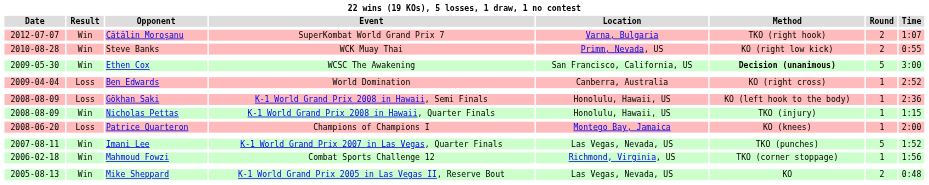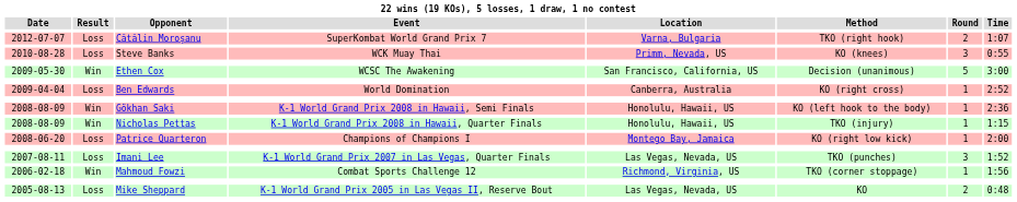Cătălin Moroşanu | 22 wins (19 KOs), 5 losses, 1 draw, 1 no contest / Result: Win -> Loss
Steve Banks | 22 wins (19 KOs), 5 losses, 1 draw, 1 no contest / Result: Win -> Loss
Steve Banks | 22 wins (19 KOs), 5 losses, 1 draw, 1 no contest / Method: KO (right low kick) -> KO (knees)
Steve Banks | 22 wins (19 KOs), 5 losses, 1 draw, 1 no contest / Round: 2 -> 3
Ethen Cox | 22 wins (19 KOs), 5 losses, 1 draw, 1 no contest / Method: bold -> normal
Gökhan Saki | 22 wins (19 KOs), 5 losses, 1 draw, 1 no contest / Result: Loss -> Win
Patrice Quarteron | 22 wins (19 KOs), 5 losses, 1 draw, 1 no contest / Method: KO (knees) -> KO (right low kick)
Imani Lee | 22 wins (19 KOs), 5 losses, 1 draw, 1 no contest / Result: Win -> Loss
Imani Lee | 22 wins (19 KOs), 5 losses, 1 draw, 1 no contest / Round: 5 -> 3
Mike Sheppard | 22 wins (19 KOs), 5 losses, 1 draw, 1 no contest / Result: Win -> Loss
